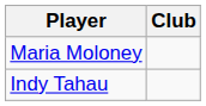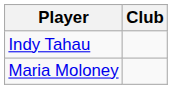rows swapped: Maria Moloney <-> Indy Tahau
